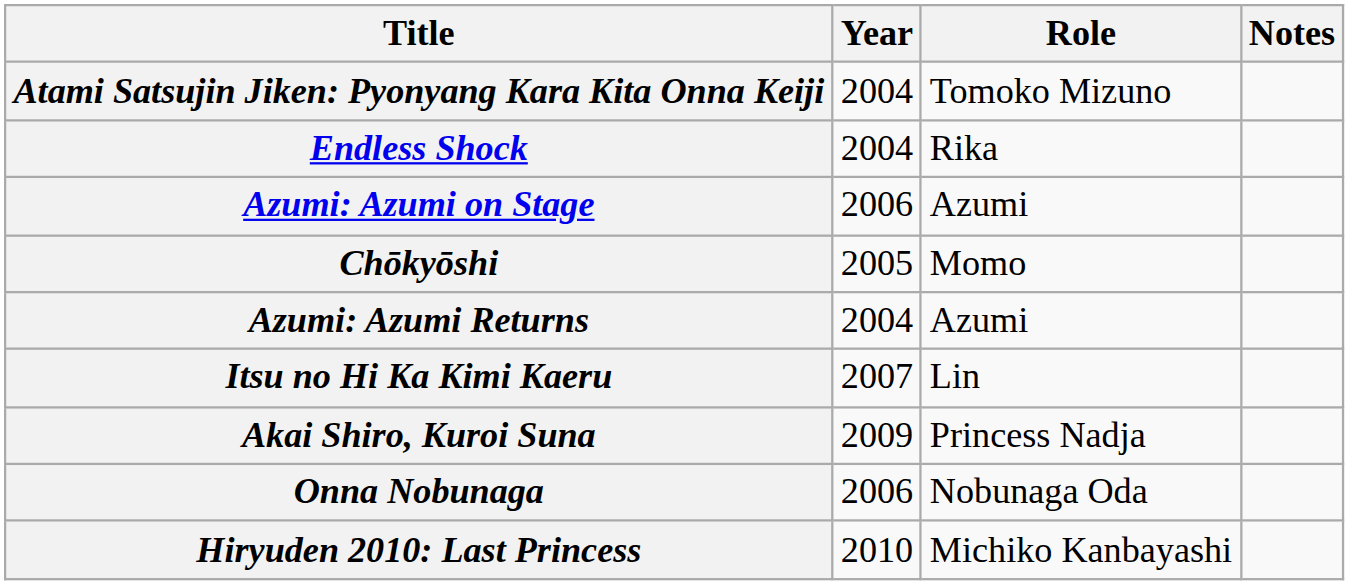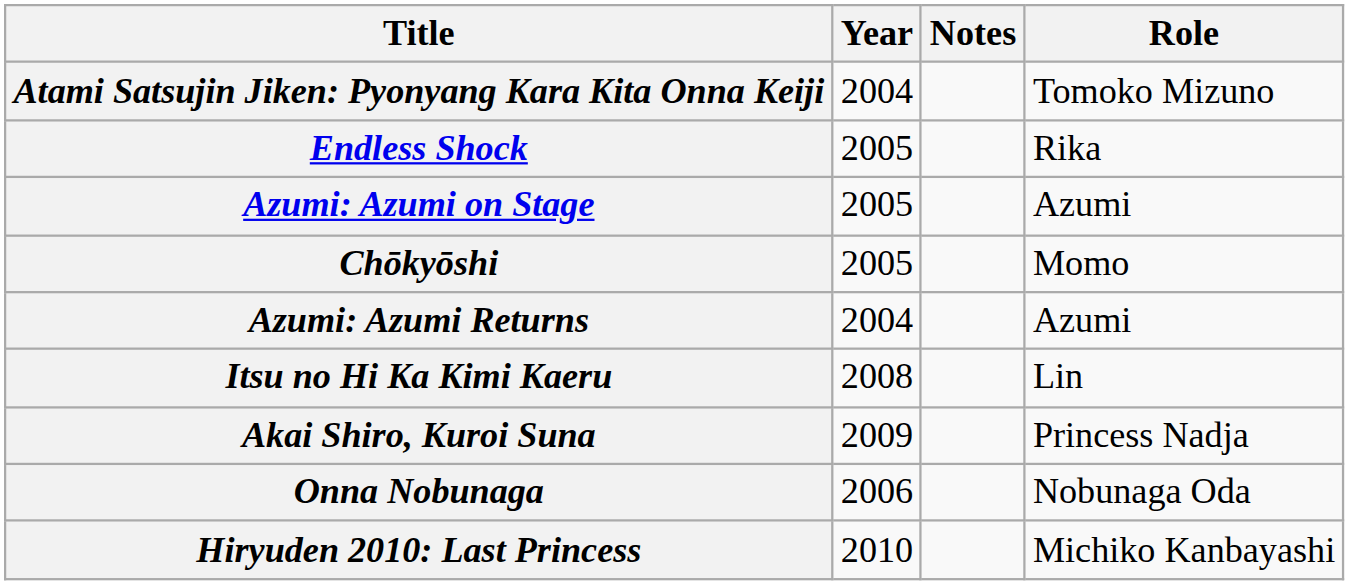columns swapped: Role <-> Notes
Endless Shock | Year: 2004 -> 2005
Azumi: Azumi on Stage | Year: 2006 -> 2005
Itsu no Hi Ka Kimi Kaeru | Year: 2007 -> 2008
